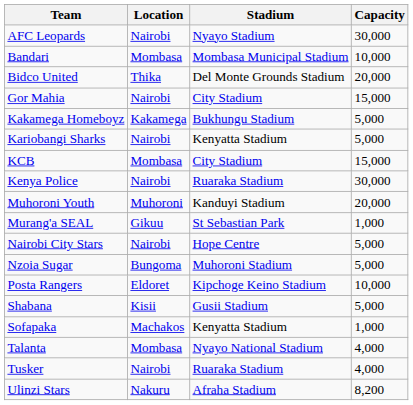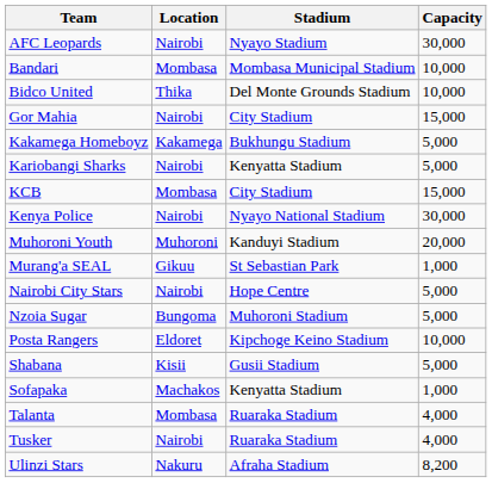Bidco United | Capacity: 20,000 -> 10,000
Kenya Police | Stadium: Ruaraka Stadium -> Nyayo National Stadium
Talanta | Stadium: Nyayo National Stadium -> Ruaraka Stadium
